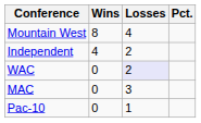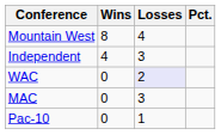Independent | Losses: 2 -> 3
